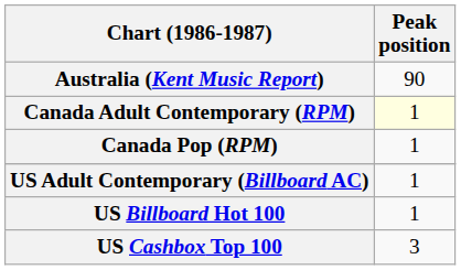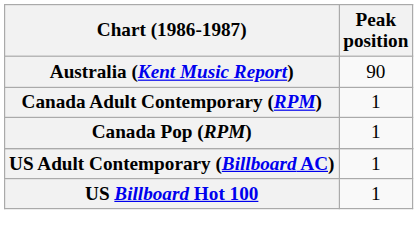Canada Adult Contemporary (RPM) | Peak position: lightyellow background -> no background
- row: US Cashbox Top 100 | 3
